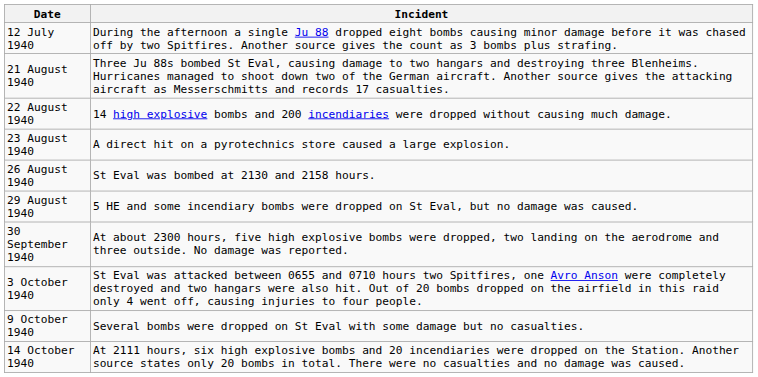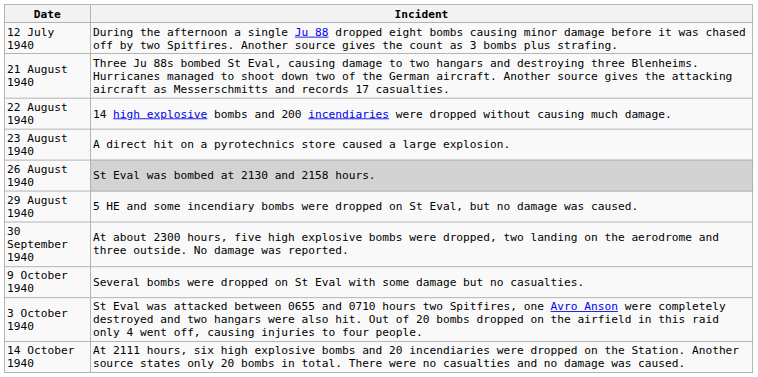26 August 1940 | Incident: no background -> lightgrey background
rows swapped: 3 October 1940 <-> 9 October 1940
